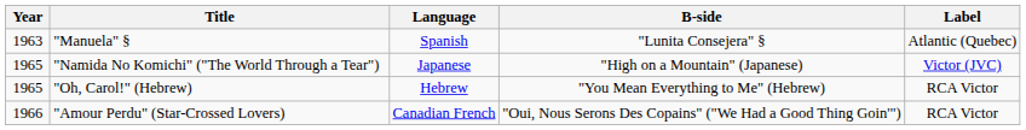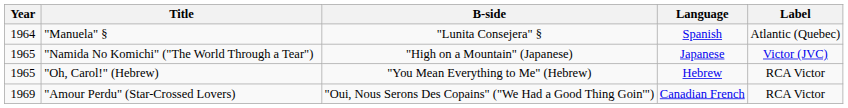columns swapped: Language <-> B-side
"Manuela" § | Year: 1963 -> 1964
"Amour Perdu" (Star-Crossed Lovers) | Year: 1966 -> 1969
